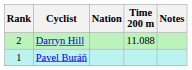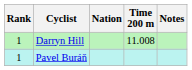Darryn Hill | Rank: 2 -> 1
Darryn Hill | Time 200 m: 11.088 -> 11.008
